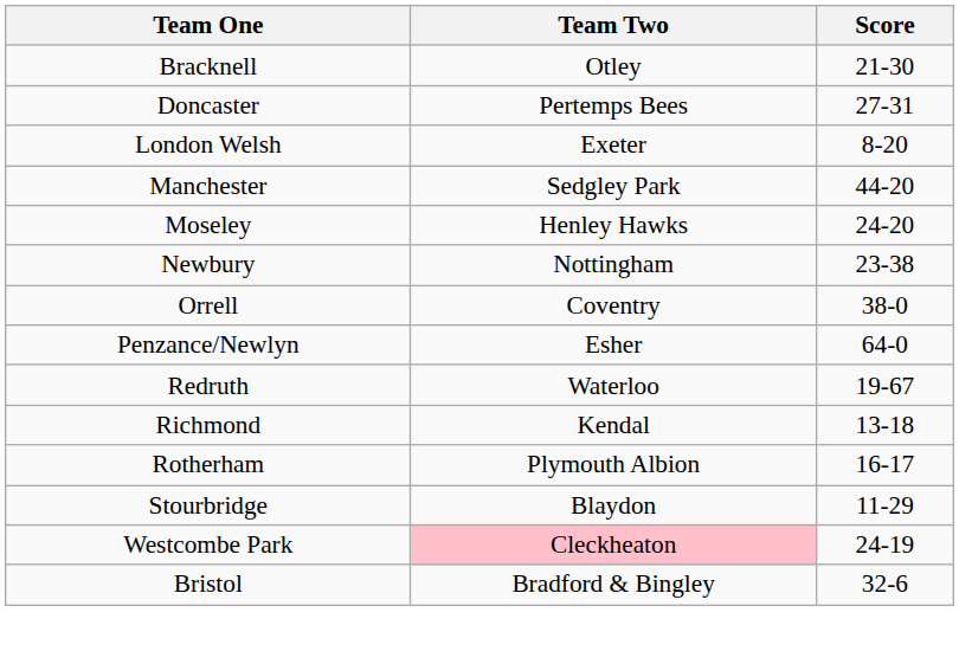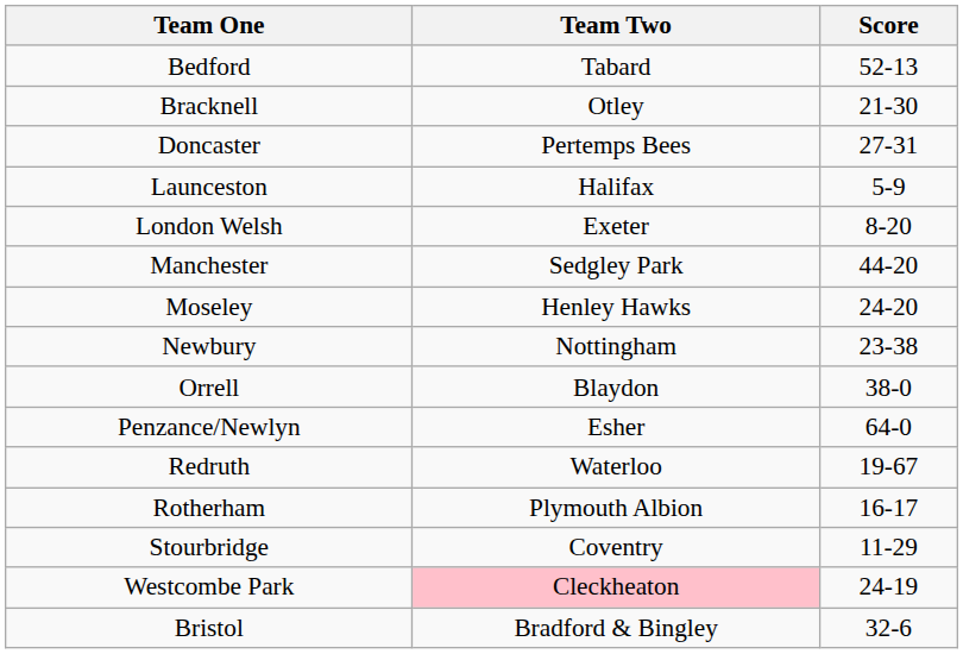+ row: Bedford | Tabard | 52-13
+ row: Launceston | Halifax | 5-9
Orrell | Team Two: Coventry -> Blaydon
- row: Richmond | Kendal | 13-18
Stourbridge | Team Two: Blaydon -> Coventry
